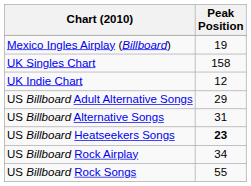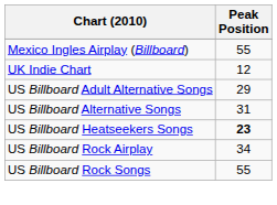Mexico Ingles Airplay (Billboard) | Peak Position: 19 -> 55
- row: UK Singles Chart | 158
